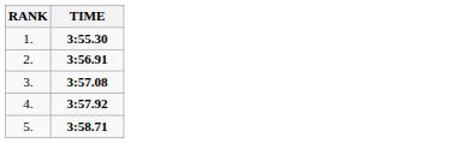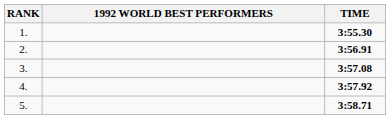+ column: 1992 WORLD BEST PERFORMERS
